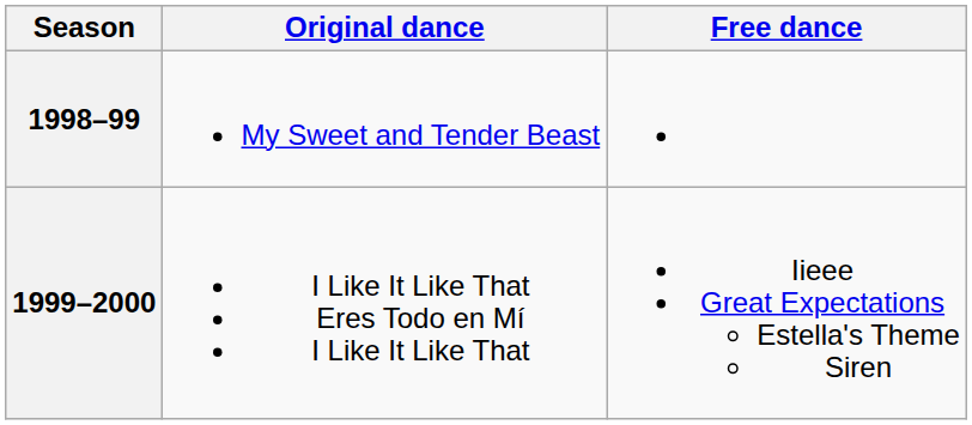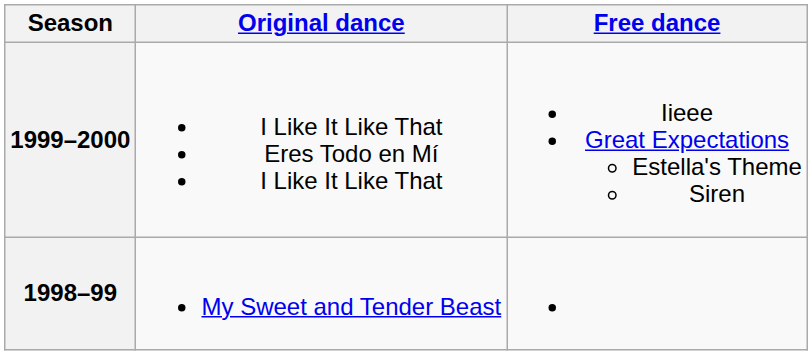rows swapped: 1999–2000 <-> 1998–99
